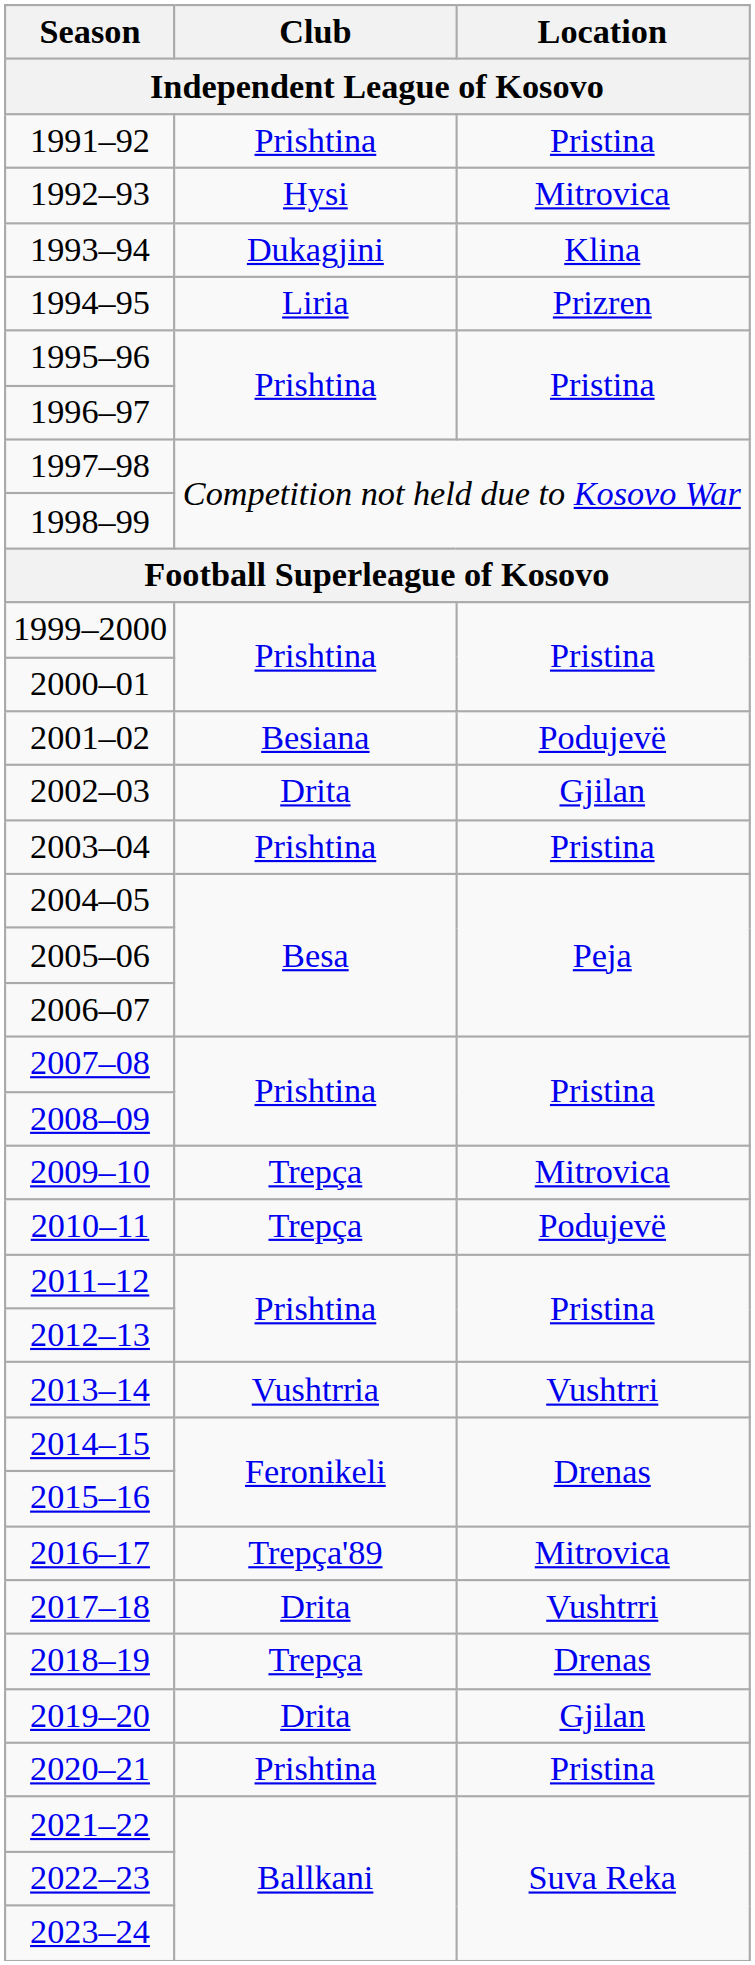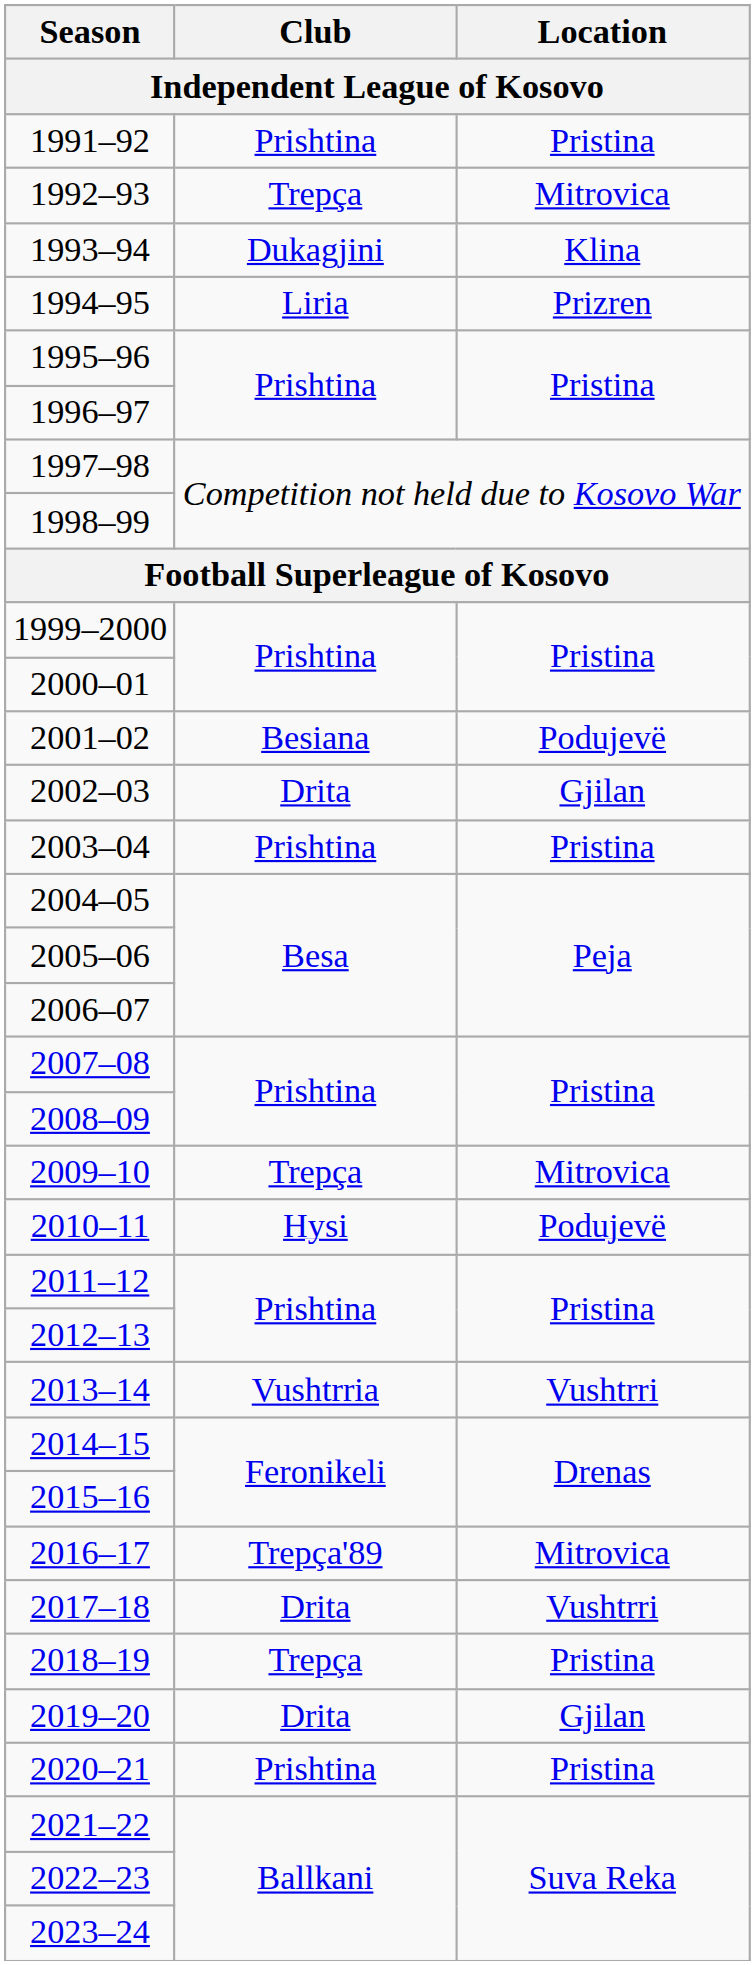1992–93 | Club: Hysi -> Trepça
2010–11 | Club: Trepça -> Hysi
2018–19 | Location: Drenas -> Pristina
